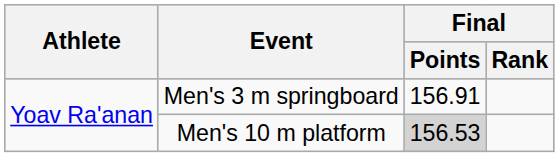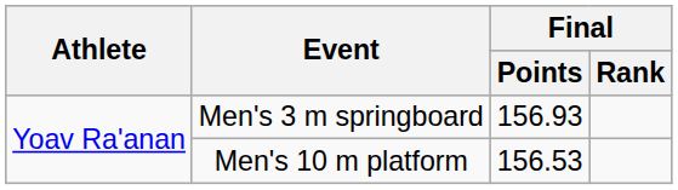Men's 3 m springboard | Final / Points: 156.91 -> 156.93
Men's 10 m platform | Final / Points: lightgrey background -> no background
